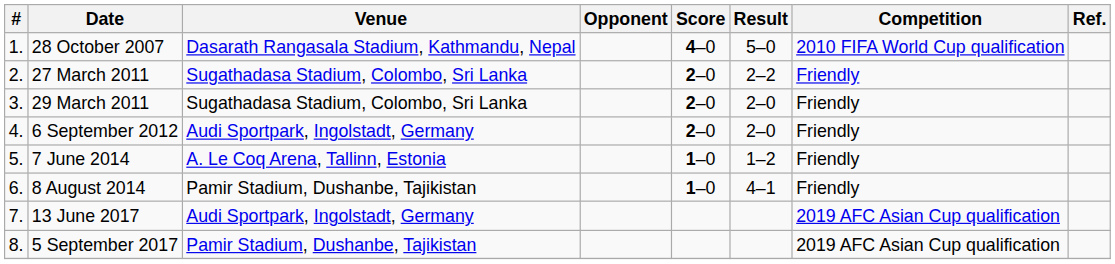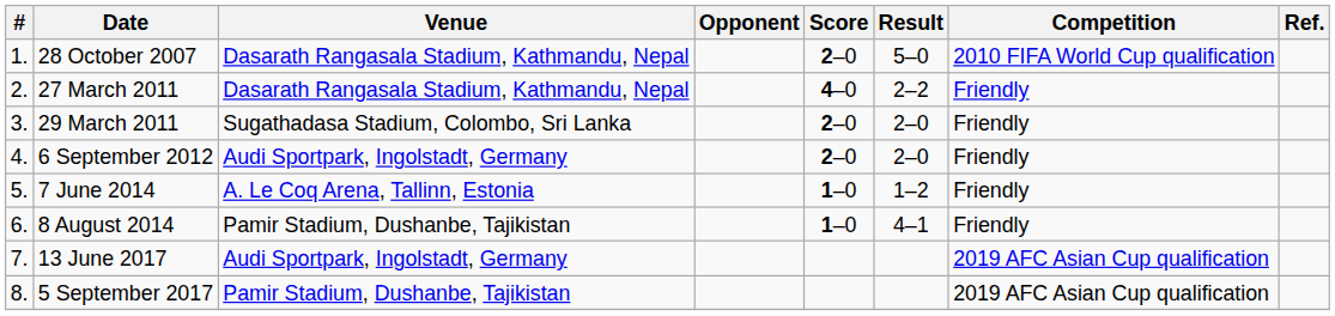28 October 2007 | Score: 4–0 -> 2–0
27 March 2011 | Venue: Sugathadasa Stadium, Colombo, Sri Lanka -> Dasarath Rangasala Stadium, Kathmandu, Nepal
27 March 2011 | Score: 2–0 -> 4–0
